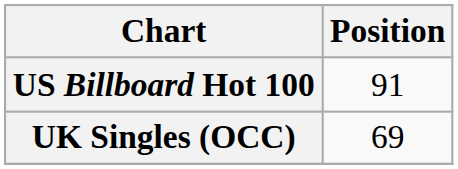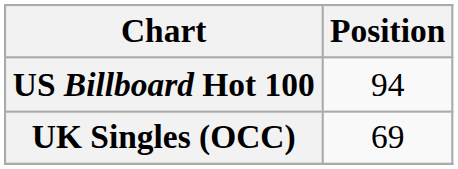US Billboard Hot 100 | Position: 91 -> 94
